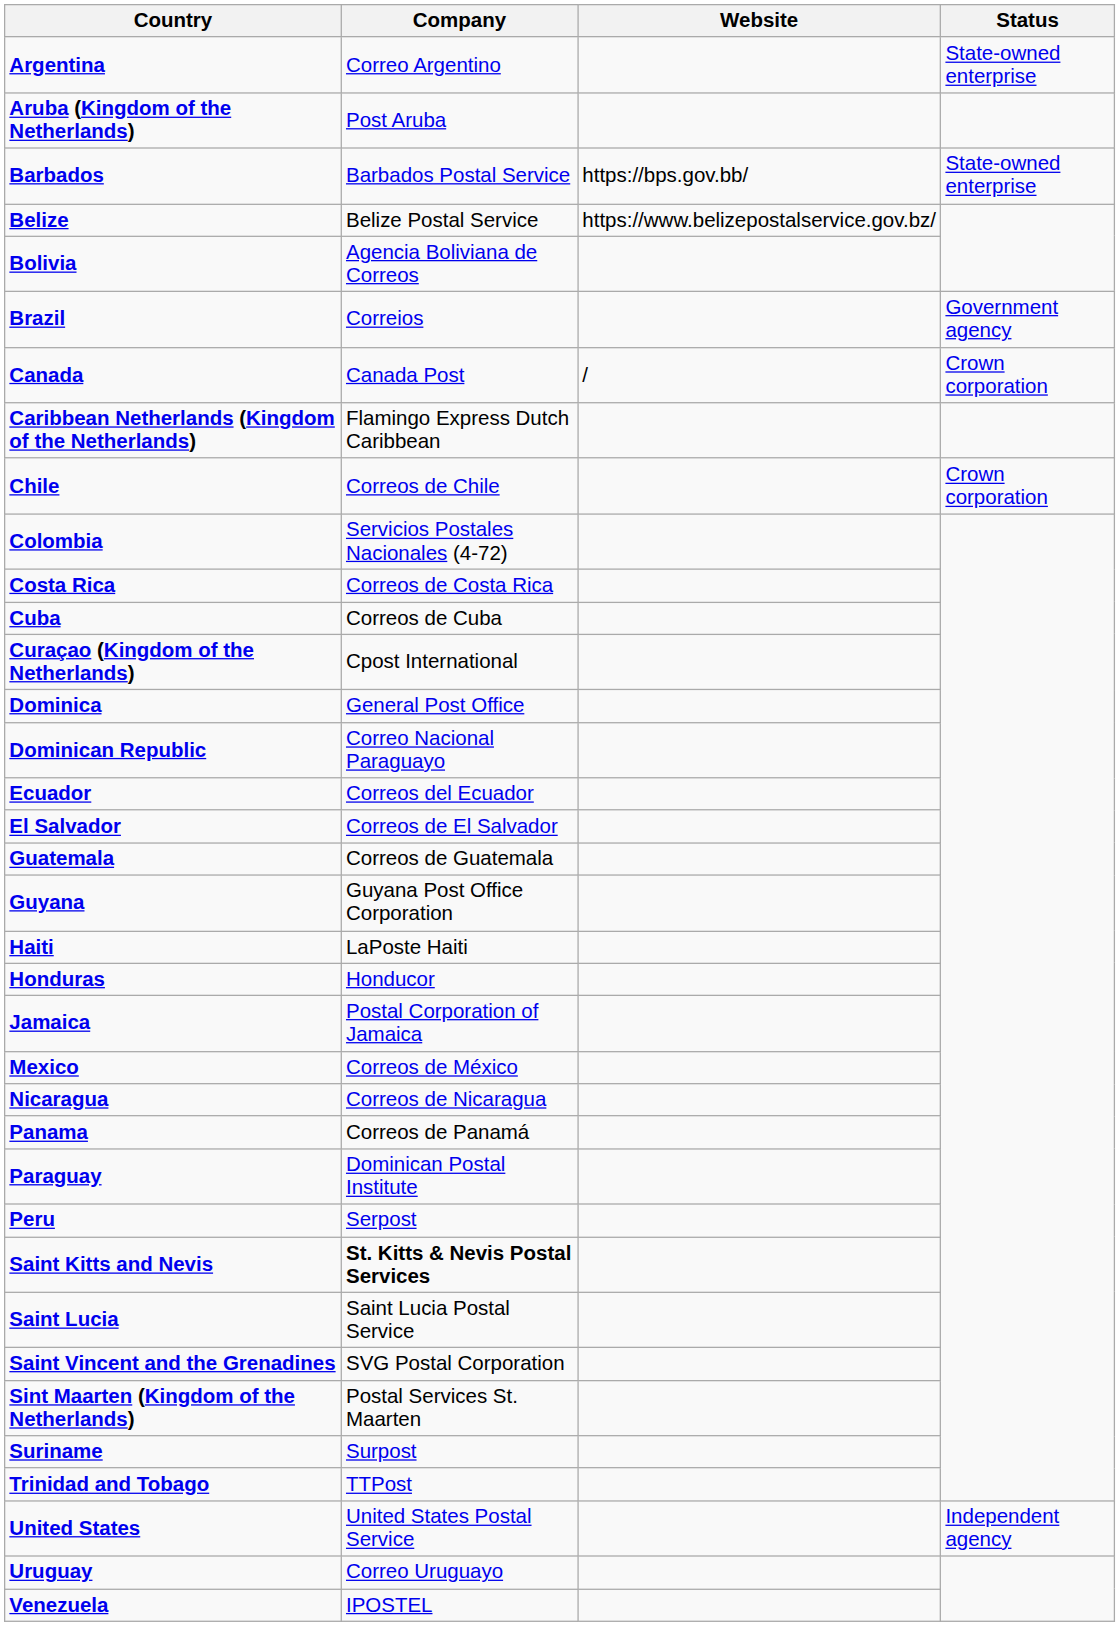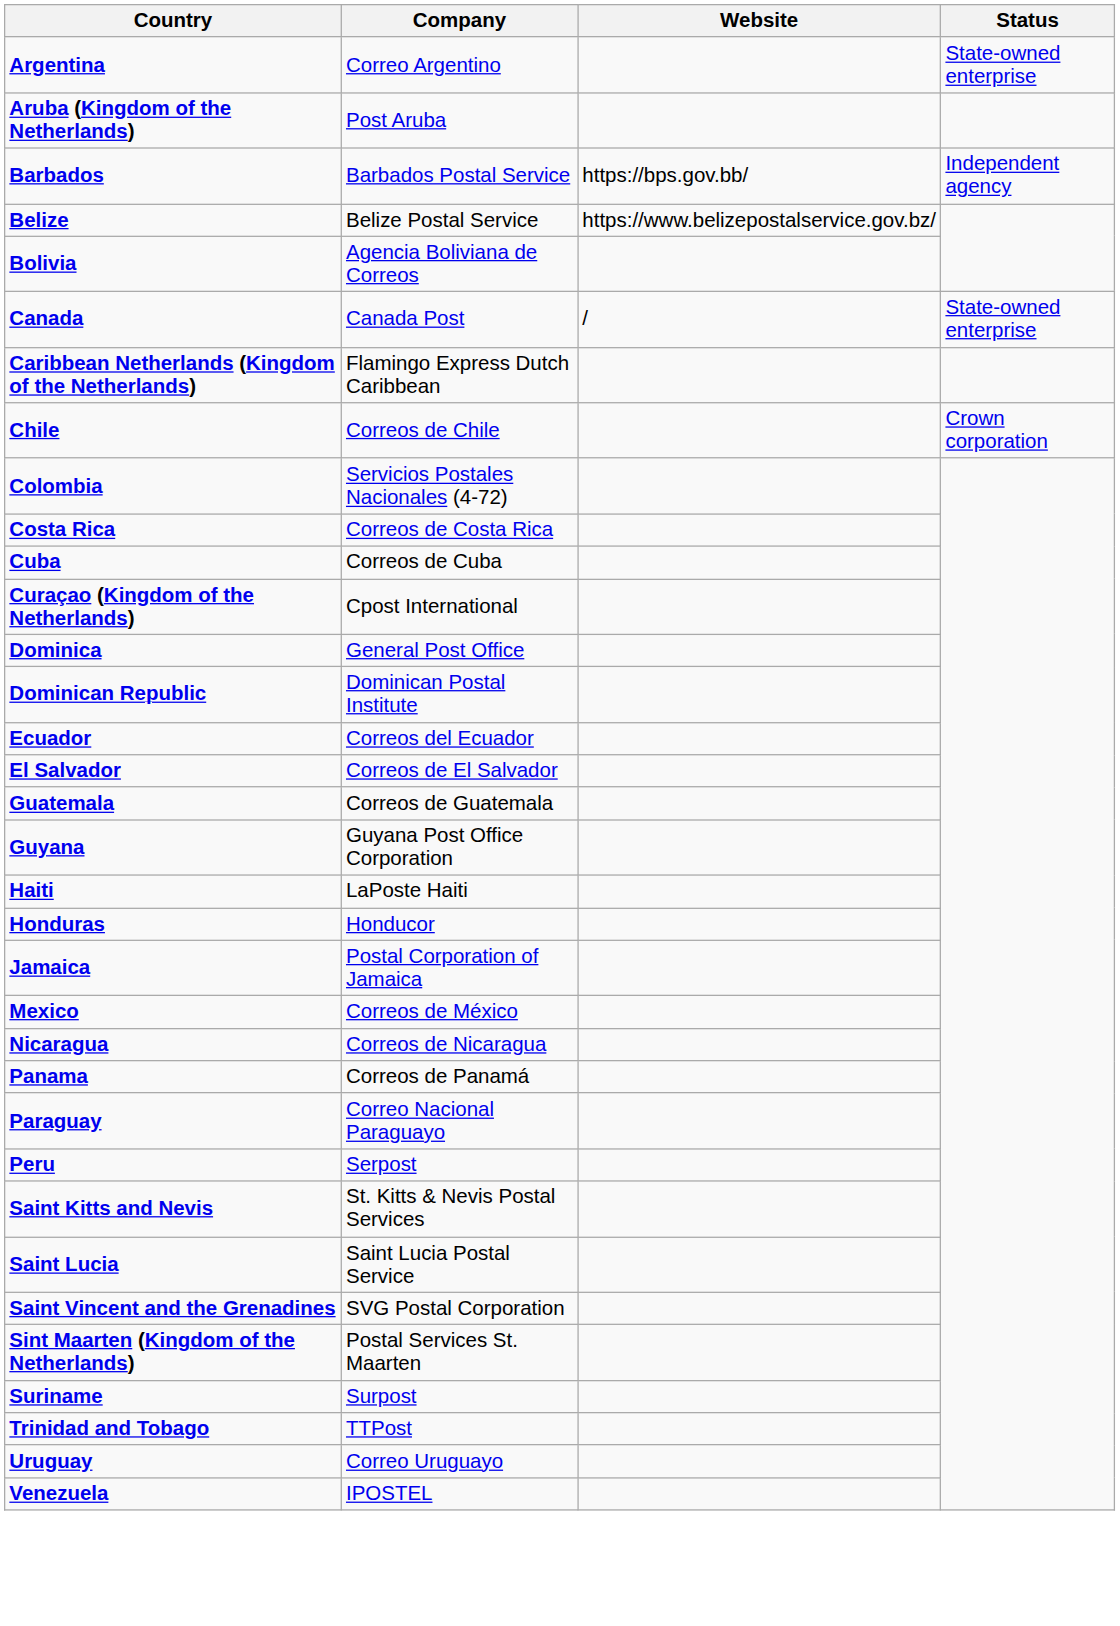Barbados | Status: State-owned enterprise -> Independent agency
- row: Brazil | Correios | Government agency
Canada | Status: Crown corporation -> State-owned enterprise
Dominican Republic | Company: Correo Nacional Paraguayo -> Dominican Postal Institute
Paraguay | Company: Dominican Postal Institute -> Correo Nacional Paraguayo
Saint Kitts and Nevis | Company: bold -> normal
- row: United States | United States Postal Service | Independent agency
